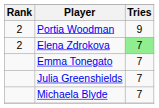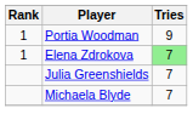Portia Woodman | Rank: 2 -> 1
Elena Zdrokova | Rank: 2 -> 1
- row: Emma Tonegato | 7
